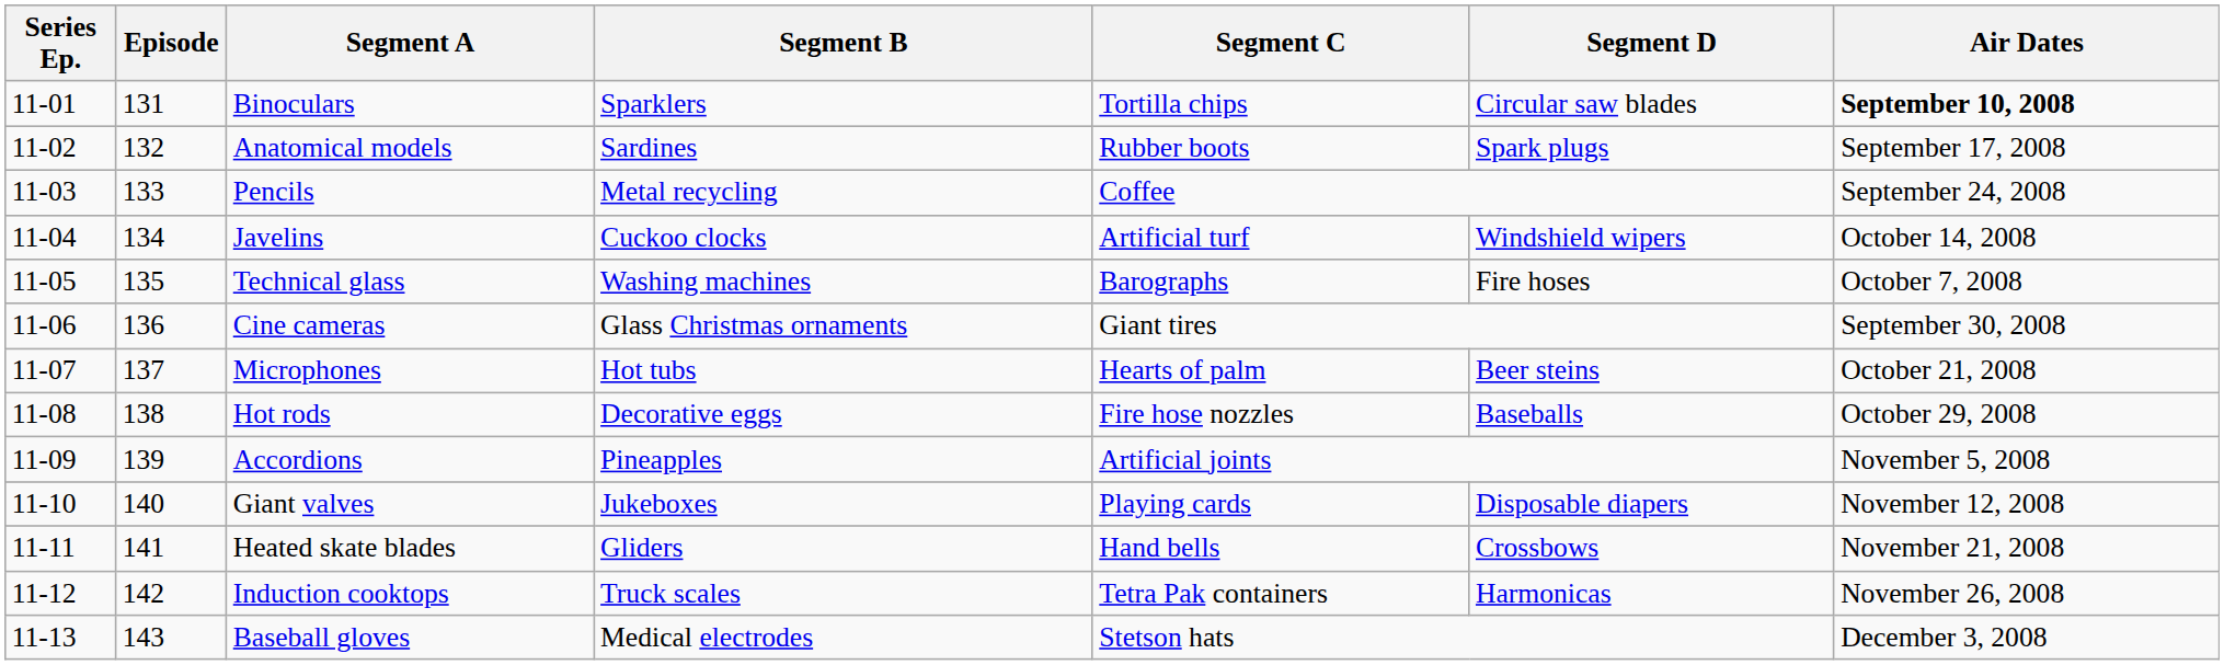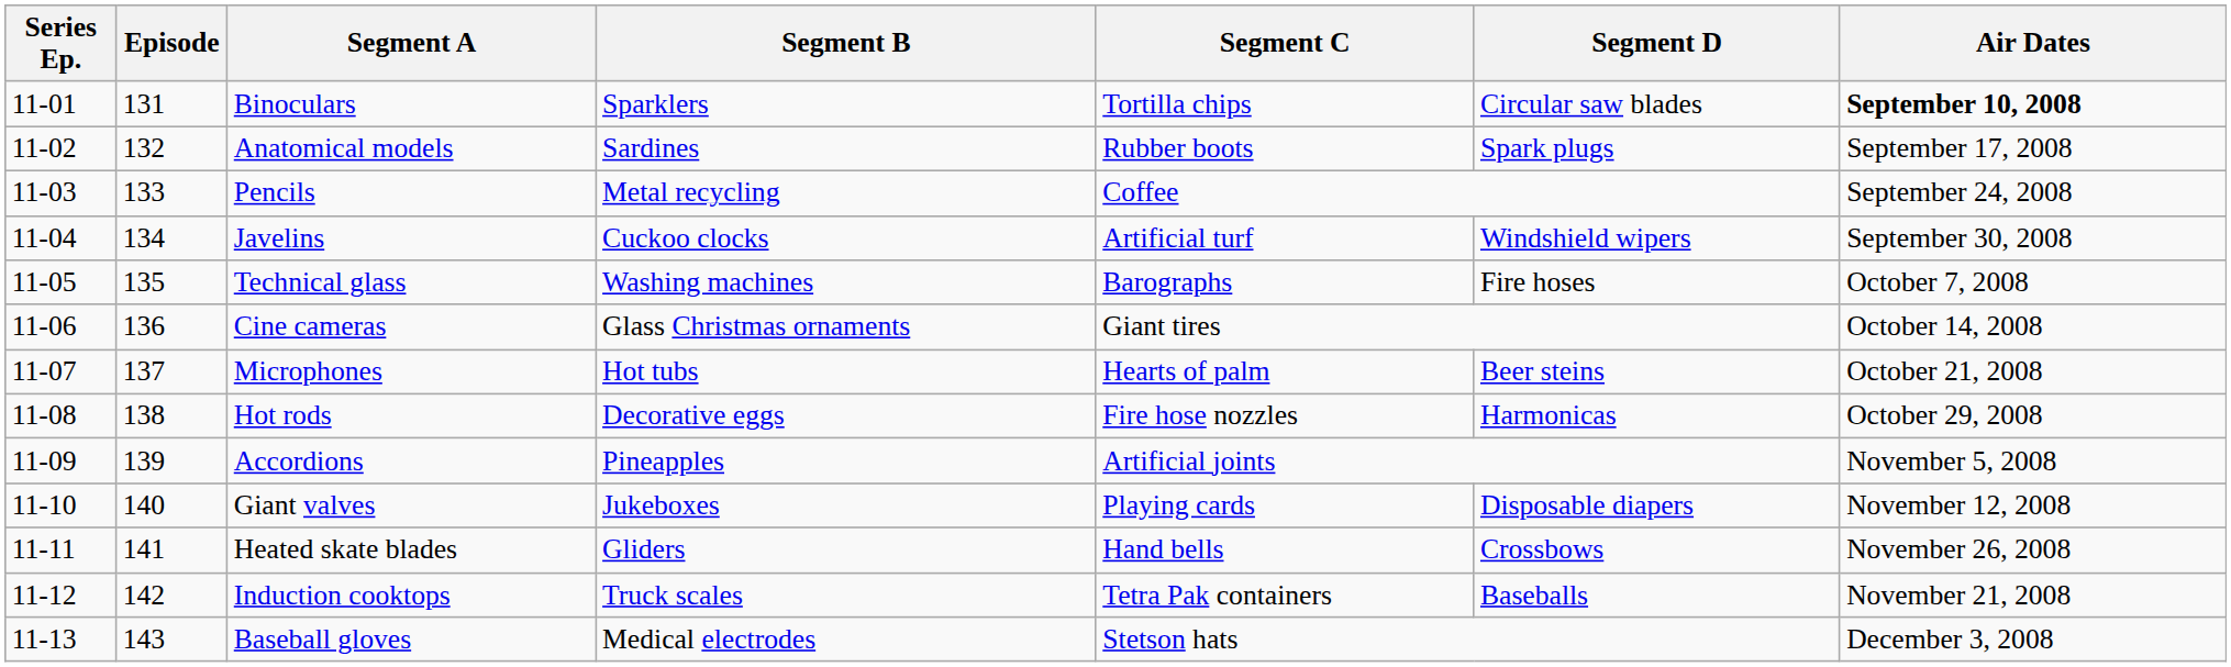Javelins | Air Dates: October 14, 2008 -> September 30, 2008
Cine cameras | Air Dates: September 30, 2008 -> October 14, 2008
Hot rods | Segment D: Baseballs -> Harmonicas
Heated skate blades | Air Dates: November 21, 2008 -> November 26, 2008
Induction cooktops | Segment D: Harmonicas -> Baseballs
Induction cooktops | Air Dates: November 26, 2008 -> November 21, 2008
